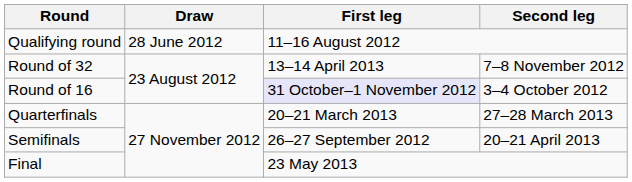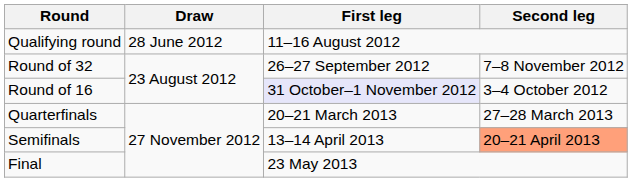Round of 32 | First leg: 13–14 April 2013 -> 26–27 September 2012
Semifinals | First leg: 26–27 September 2012 -> 13–14 April 2013
Semifinals | Second leg: no background -> lightsalmon background
